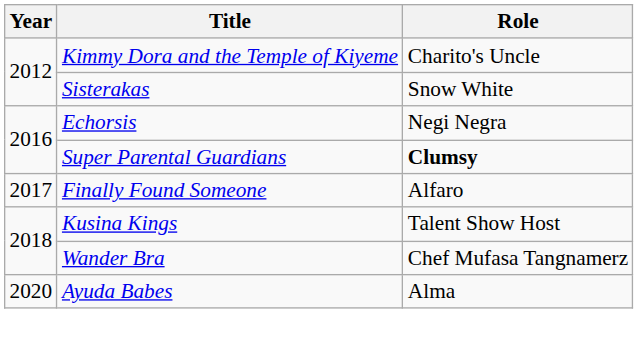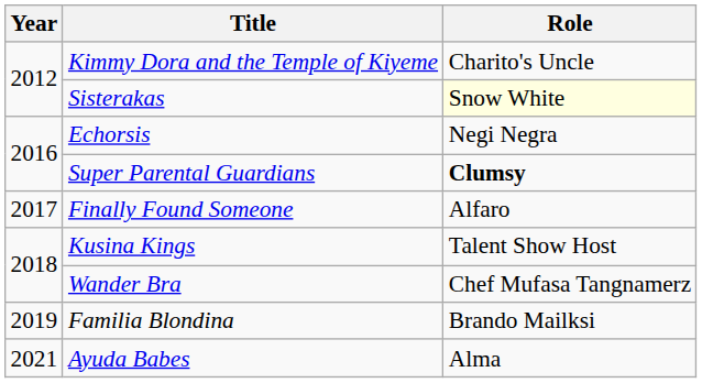Sisterakas | Role: no background -> lightyellow background
+ row: 2019 | Familia Blondina | Brando Mailksi
Ayuda Babes | Year: 2020 -> 2021
